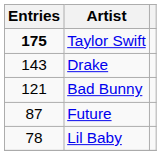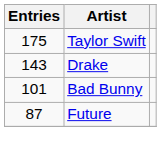Taylor Swift | Entries: bold -> normal
Bad Bunny | Entries: 121 -> 101
- row: 78 | Lil Baby
